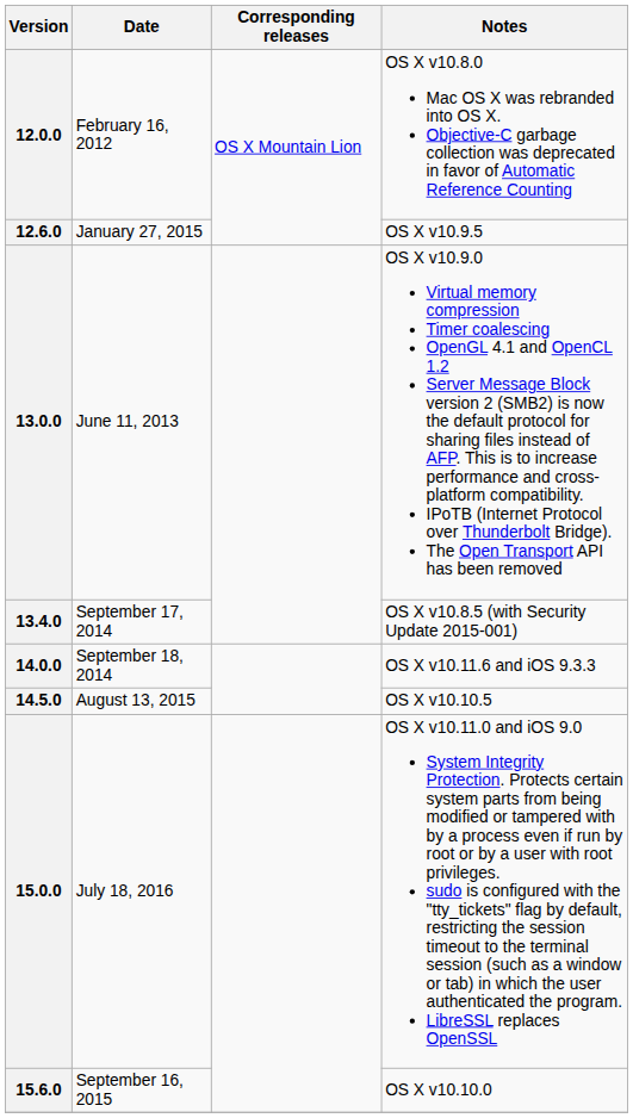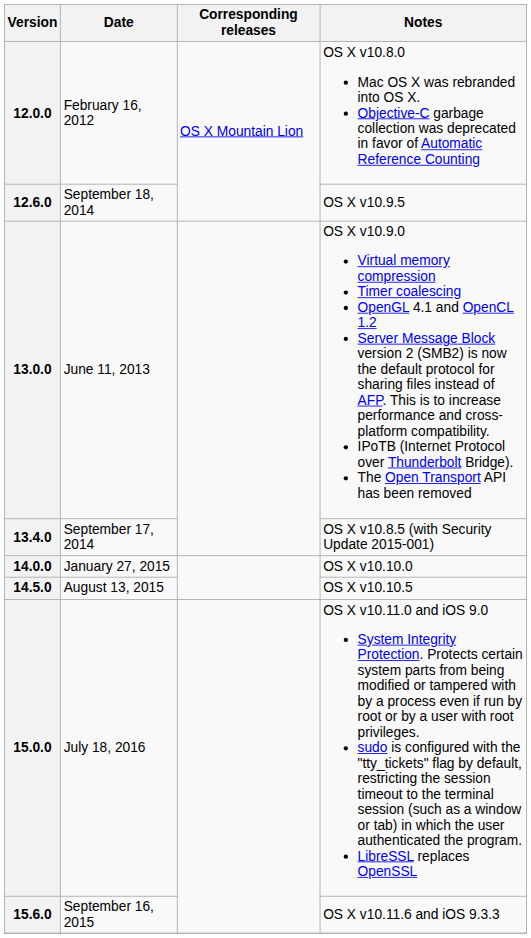12.6.0 | Date: January 27, 2015 -> September 18, 2014
14.0.0 | Date: September 18, 2014 -> January 27, 2015
14.0.0 | Notes: OS X v10.11.6 and iOS 9.3.3 -> OS X v10.10.0
15.6.0 | Notes: OS X v10.10.0 -> OS X v10.11.6 and iOS 9.3.3
